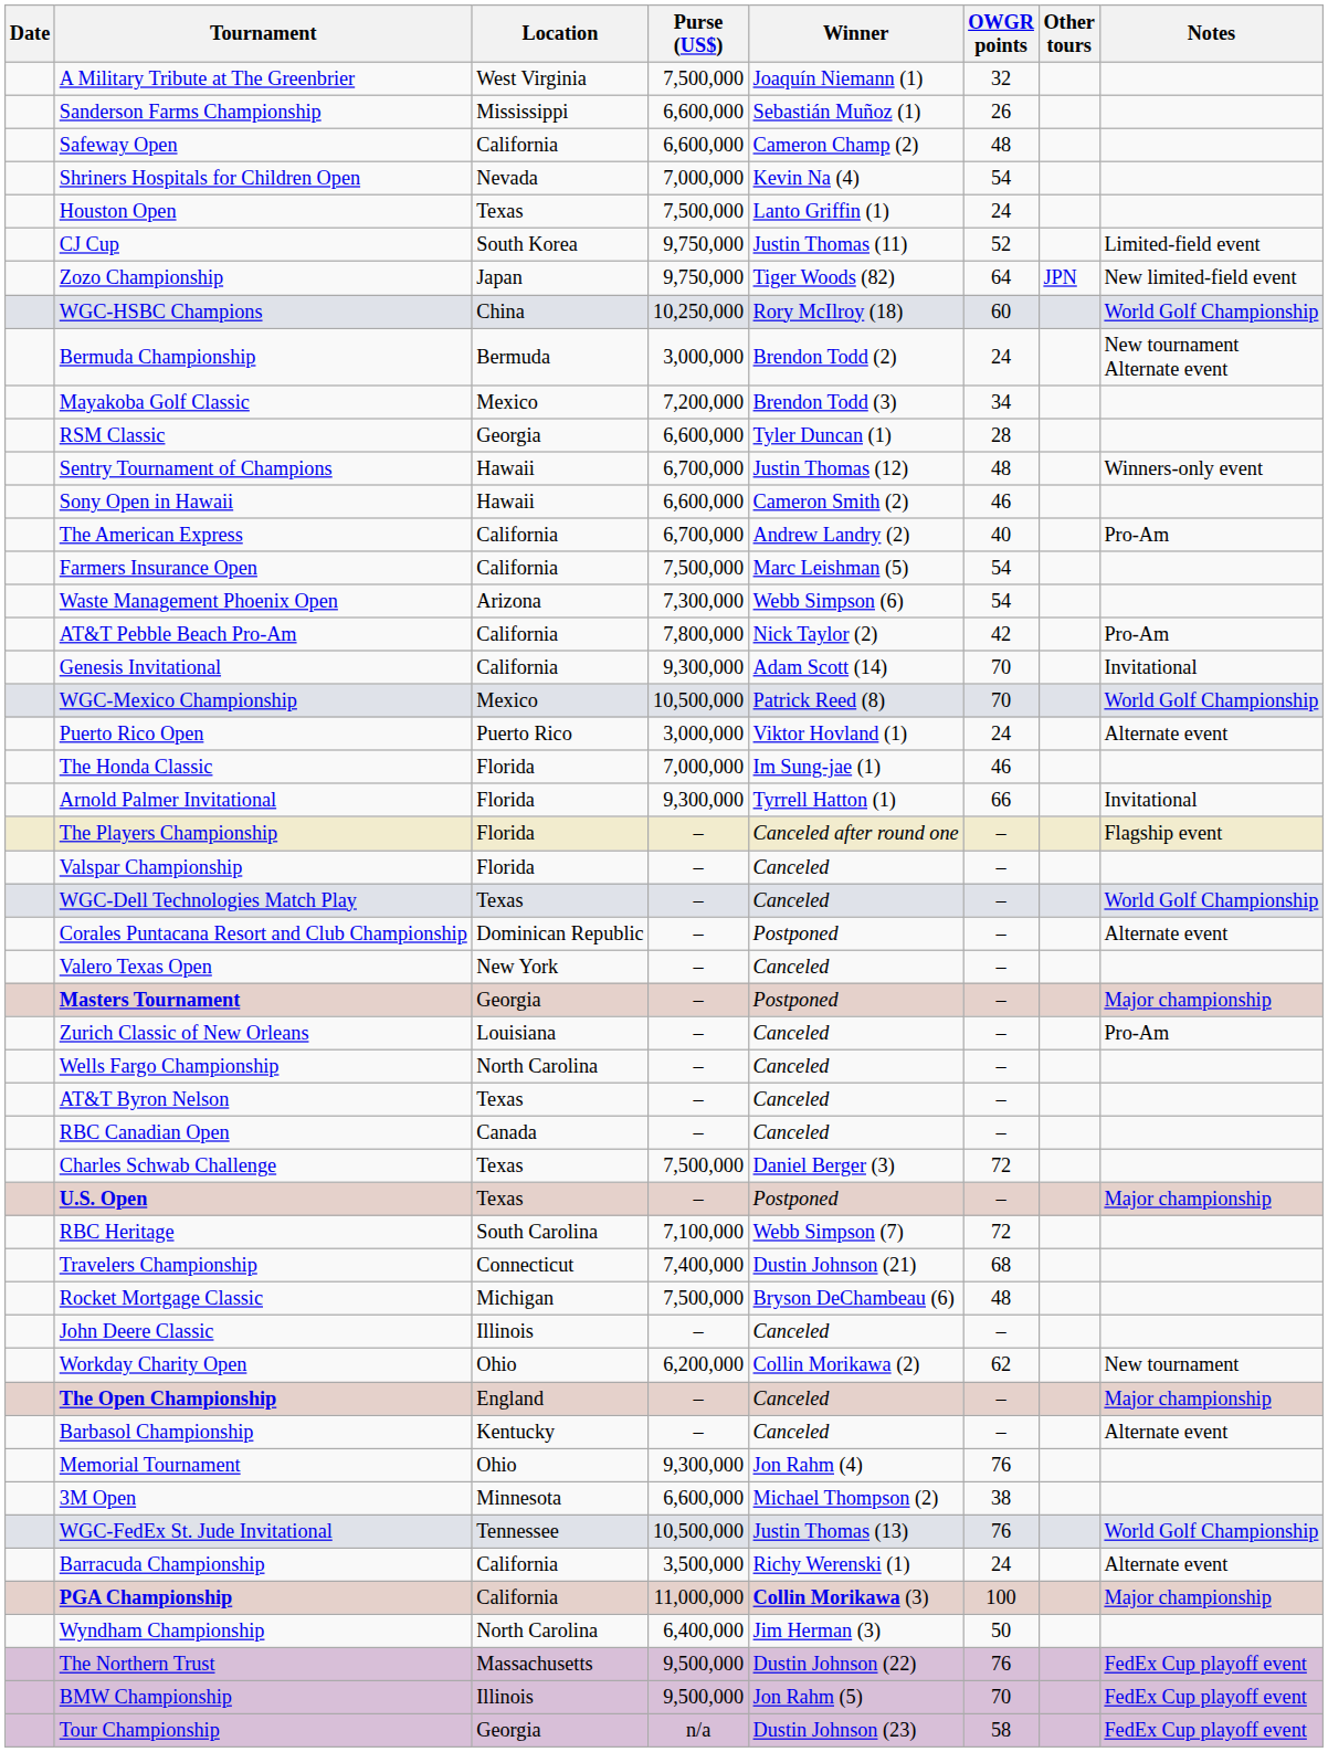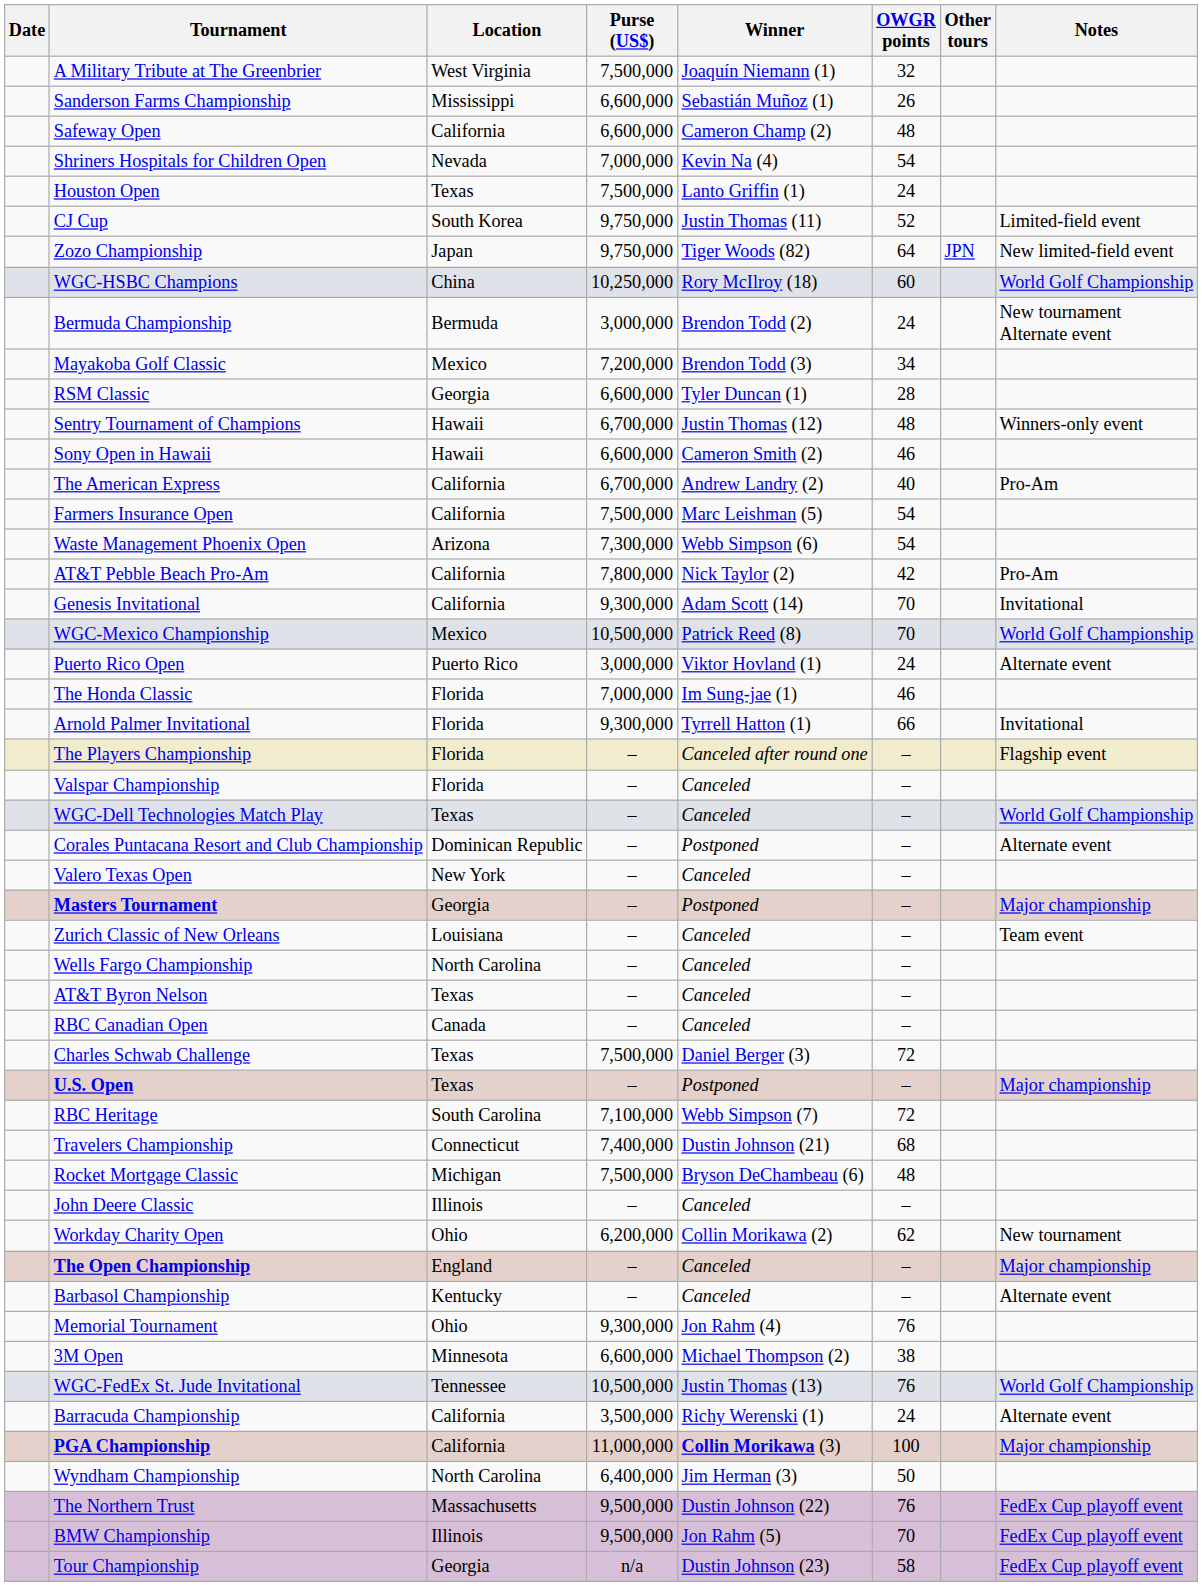Zurich Classic of New Orleans | Notes: Pro-Am -> Team event
